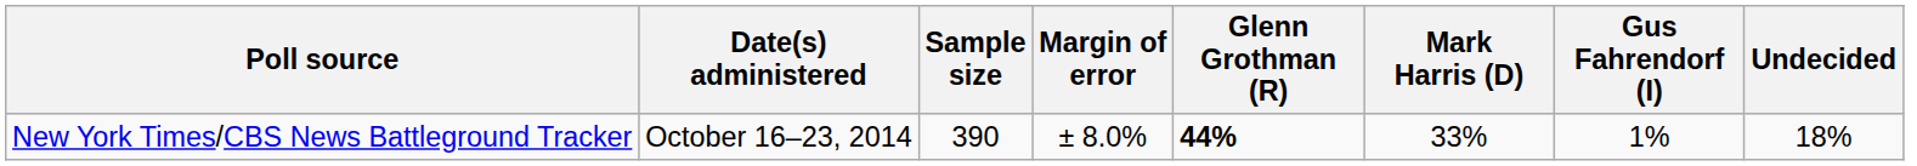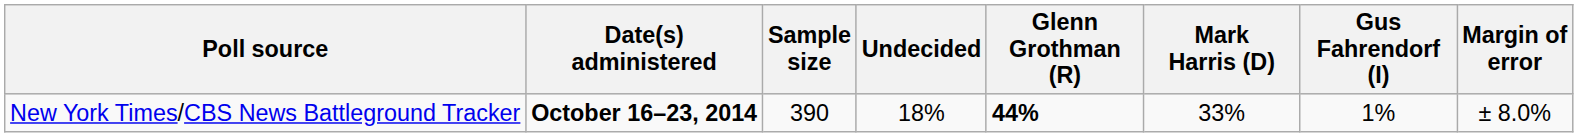columns swapped: Margin of error <-> Undecided
New York Times/CBS News Battleground Tracker | Date(s) administered: normal -> bold
